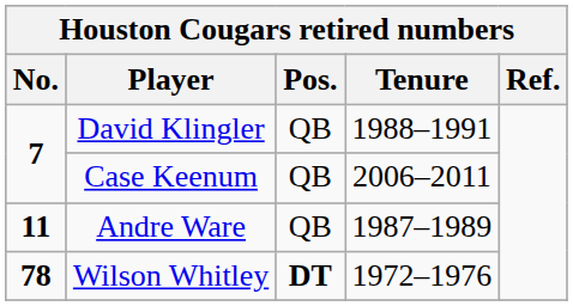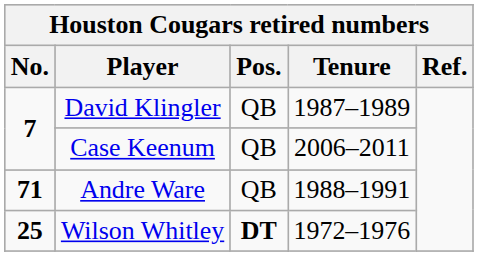David Klingler | Tenure: 1988–1991 -> 1987–1989
Andre Ware | No.: 11 -> 71
Andre Ware | Tenure: 1987–1989 -> 1988–1991
Wilson Whitley | No.: 78 -> 25
